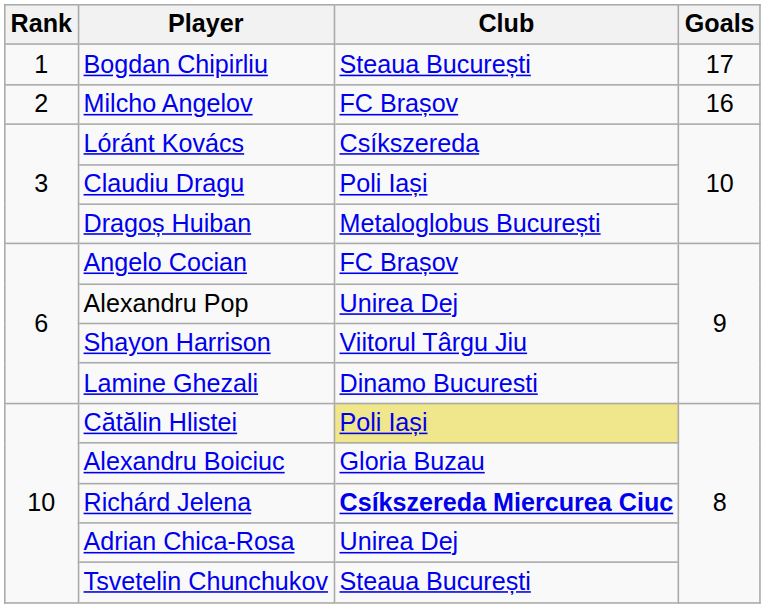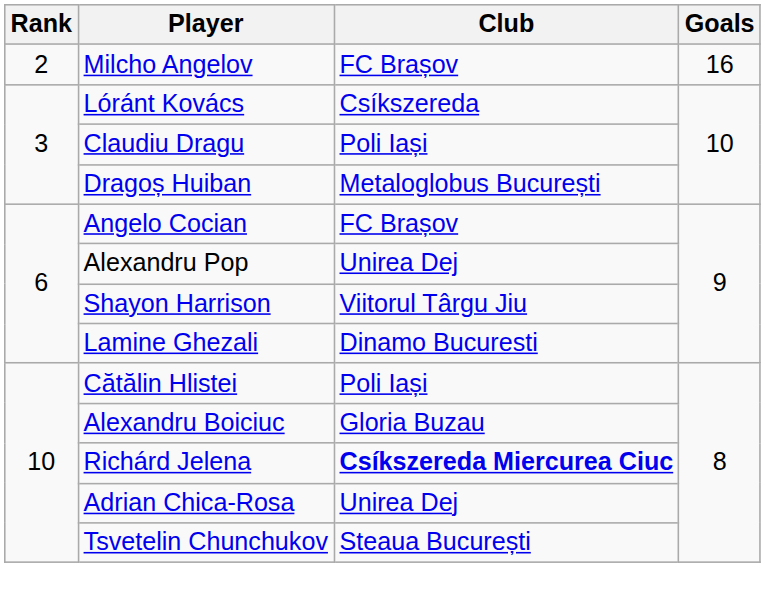- row: 1 | Bogdan Chipirliu | Steaua București | 17
Cătălin Hlistei | Club: khaki background -> no background
